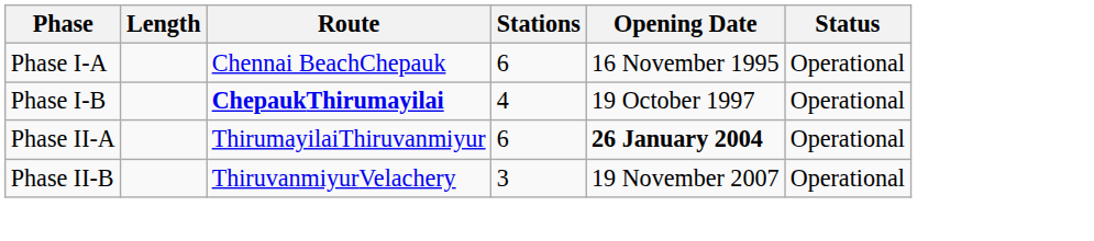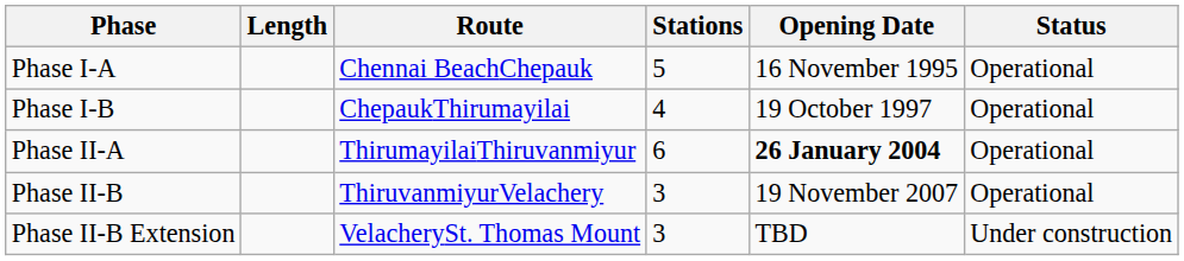Phase I-A | Stations: 6 -> 5
Phase I-B | Route: bold -> normal
+ row: Phase II-B Extension | VelacherySt. Thomas Mount | 3 | TBD | Under construction
